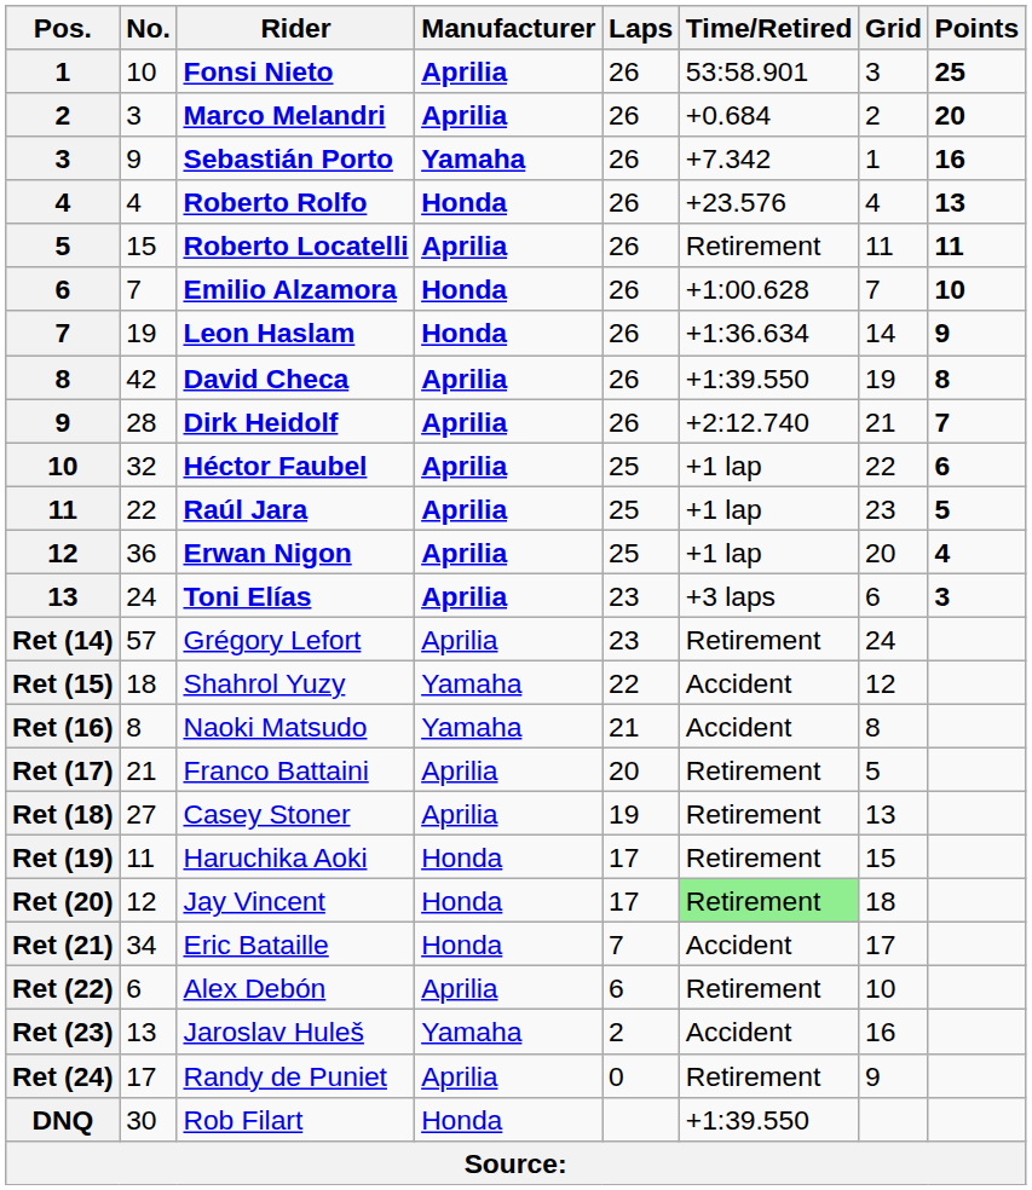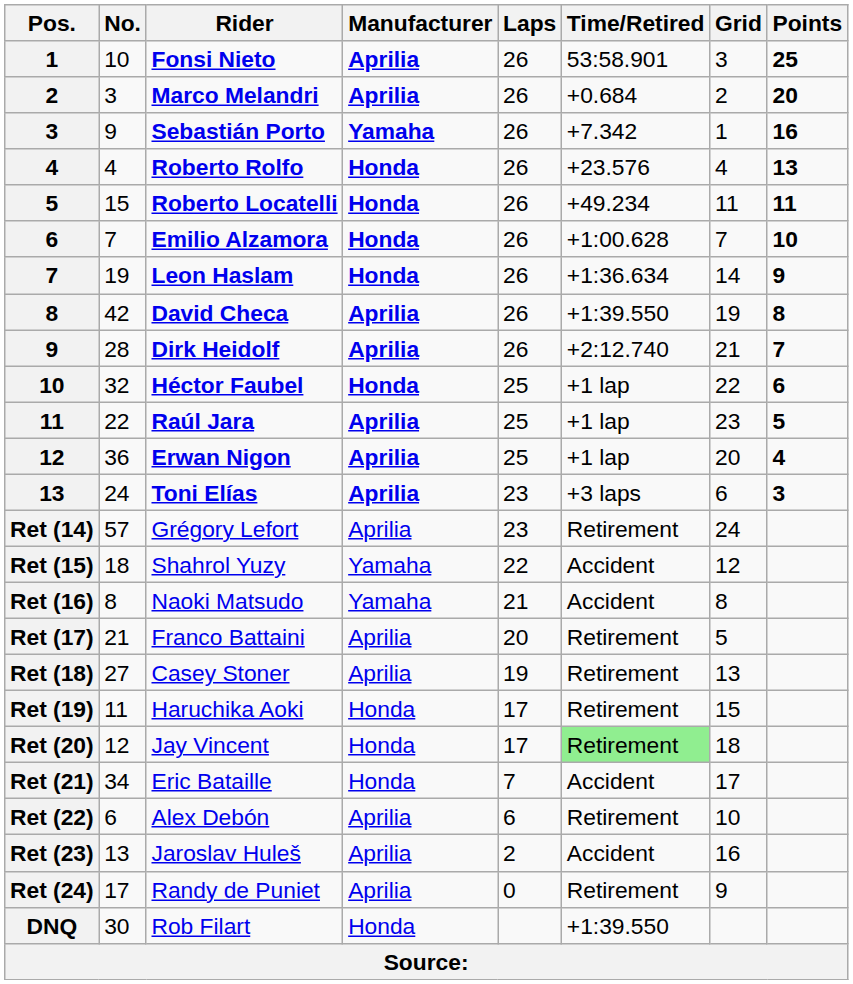Roberto Locatelli | Manufacturer: Aprilia -> Honda
Roberto Locatelli | Time/Retired: Retirement -> +49.234
Héctor Faubel | Manufacturer: Aprilia -> Honda
Jaroslav Huleš | Manufacturer: Yamaha -> Aprilia
